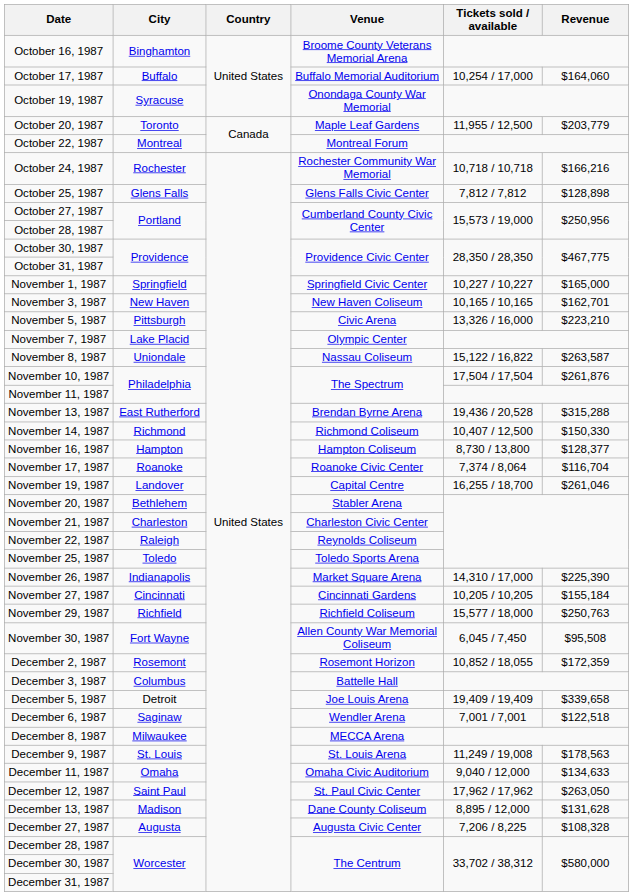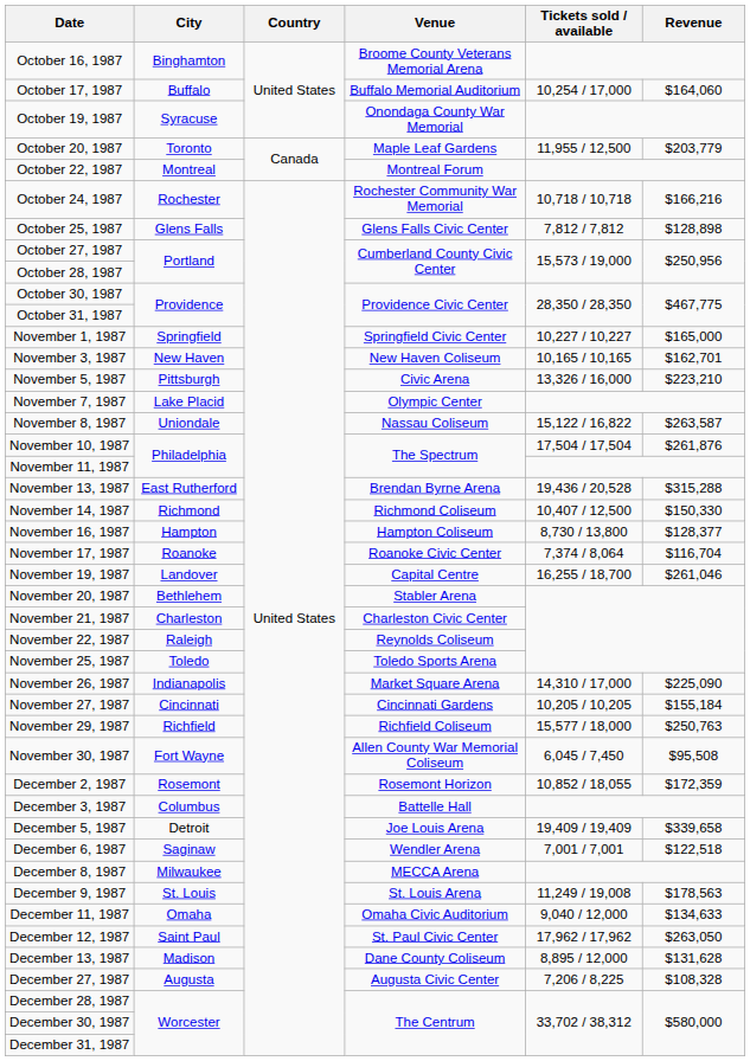November 26, 1987 | Revenue: $225,390 -> $225,090
